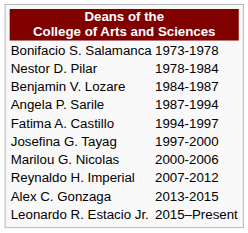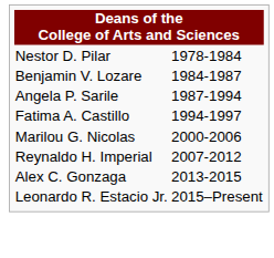- row: Bonifacio S. Salamanca | 1973-1978
- row: Josefina G. Tayag | 1997-2000
